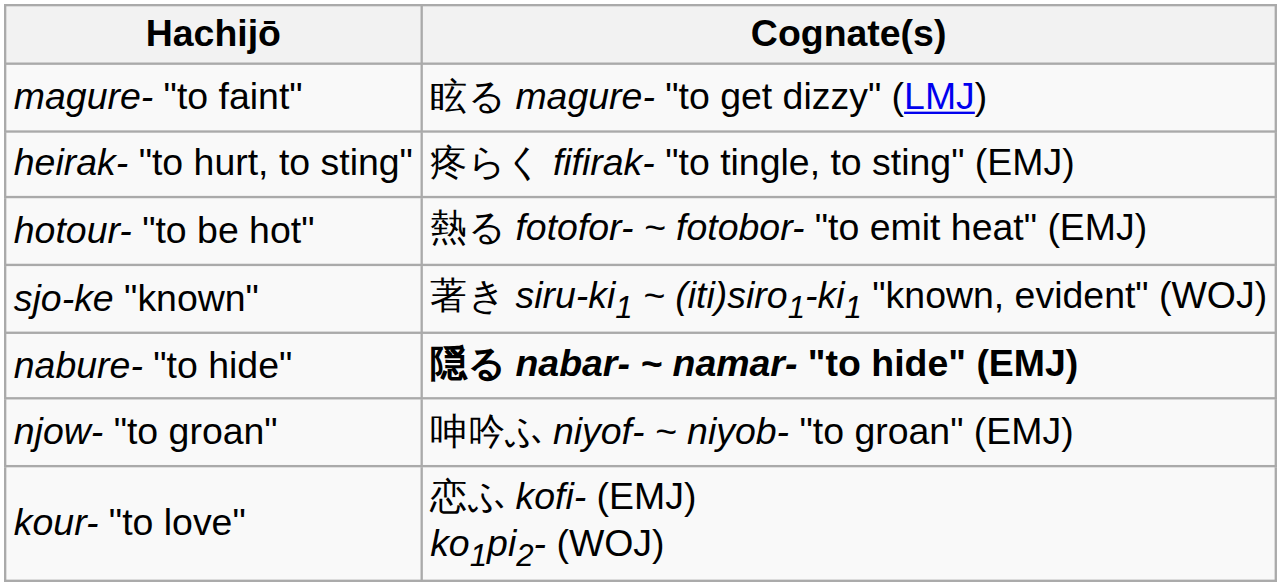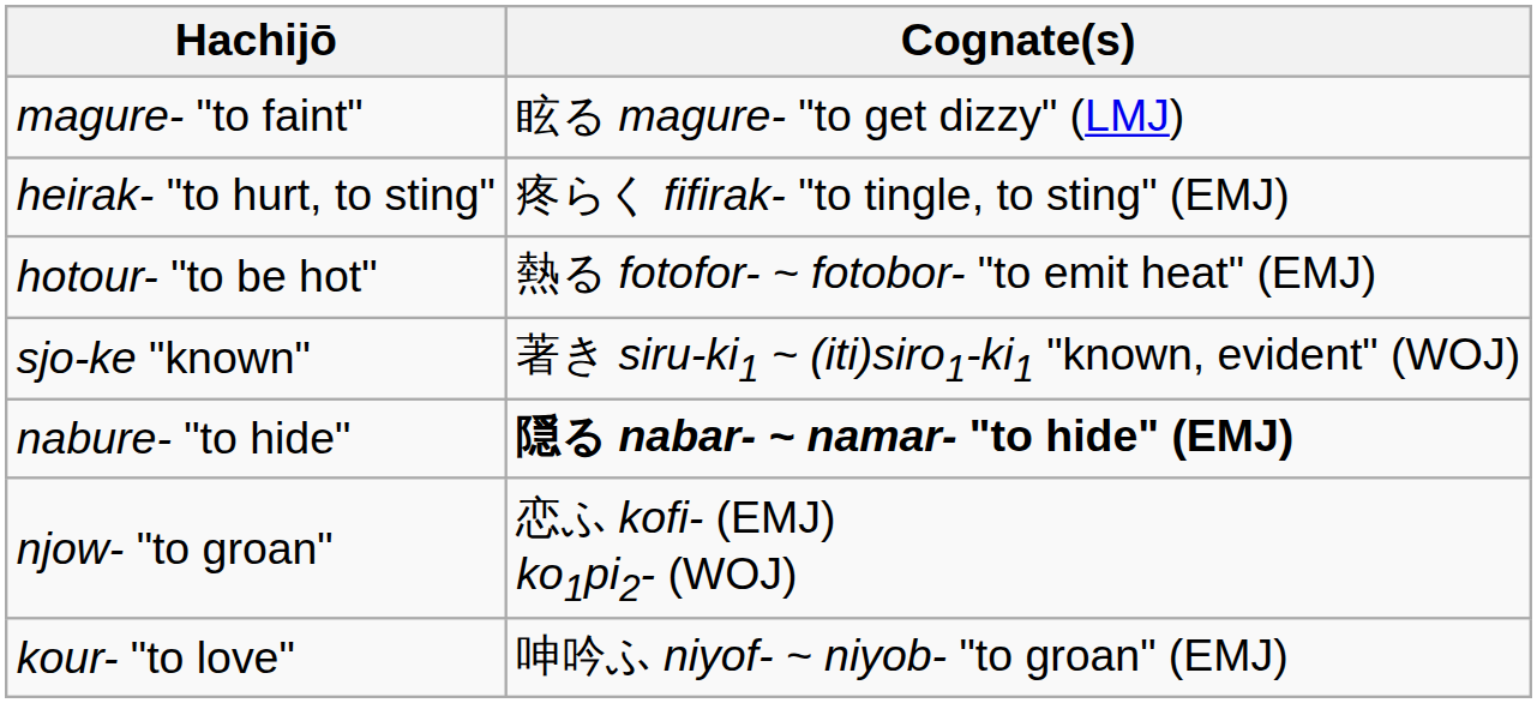njow- "to groan" | Cognate(s): 呻吟ふ niyof- ~ niyob- "to groan" (EMJ) -> 恋ふ kofi- (EMJ) ko1pi2- (WOJ)
kour- "to love" | Cognate(s): 恋ふ kofi- (EMJ) ko1pi2- (WOJ) -> 呻吟ふ niyof- ~ niyob- "to groan" (EMJ)
